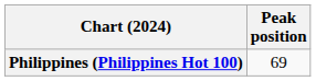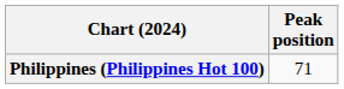Philippines (Philippines Hot 100) | Peak position: 69 -> 71
